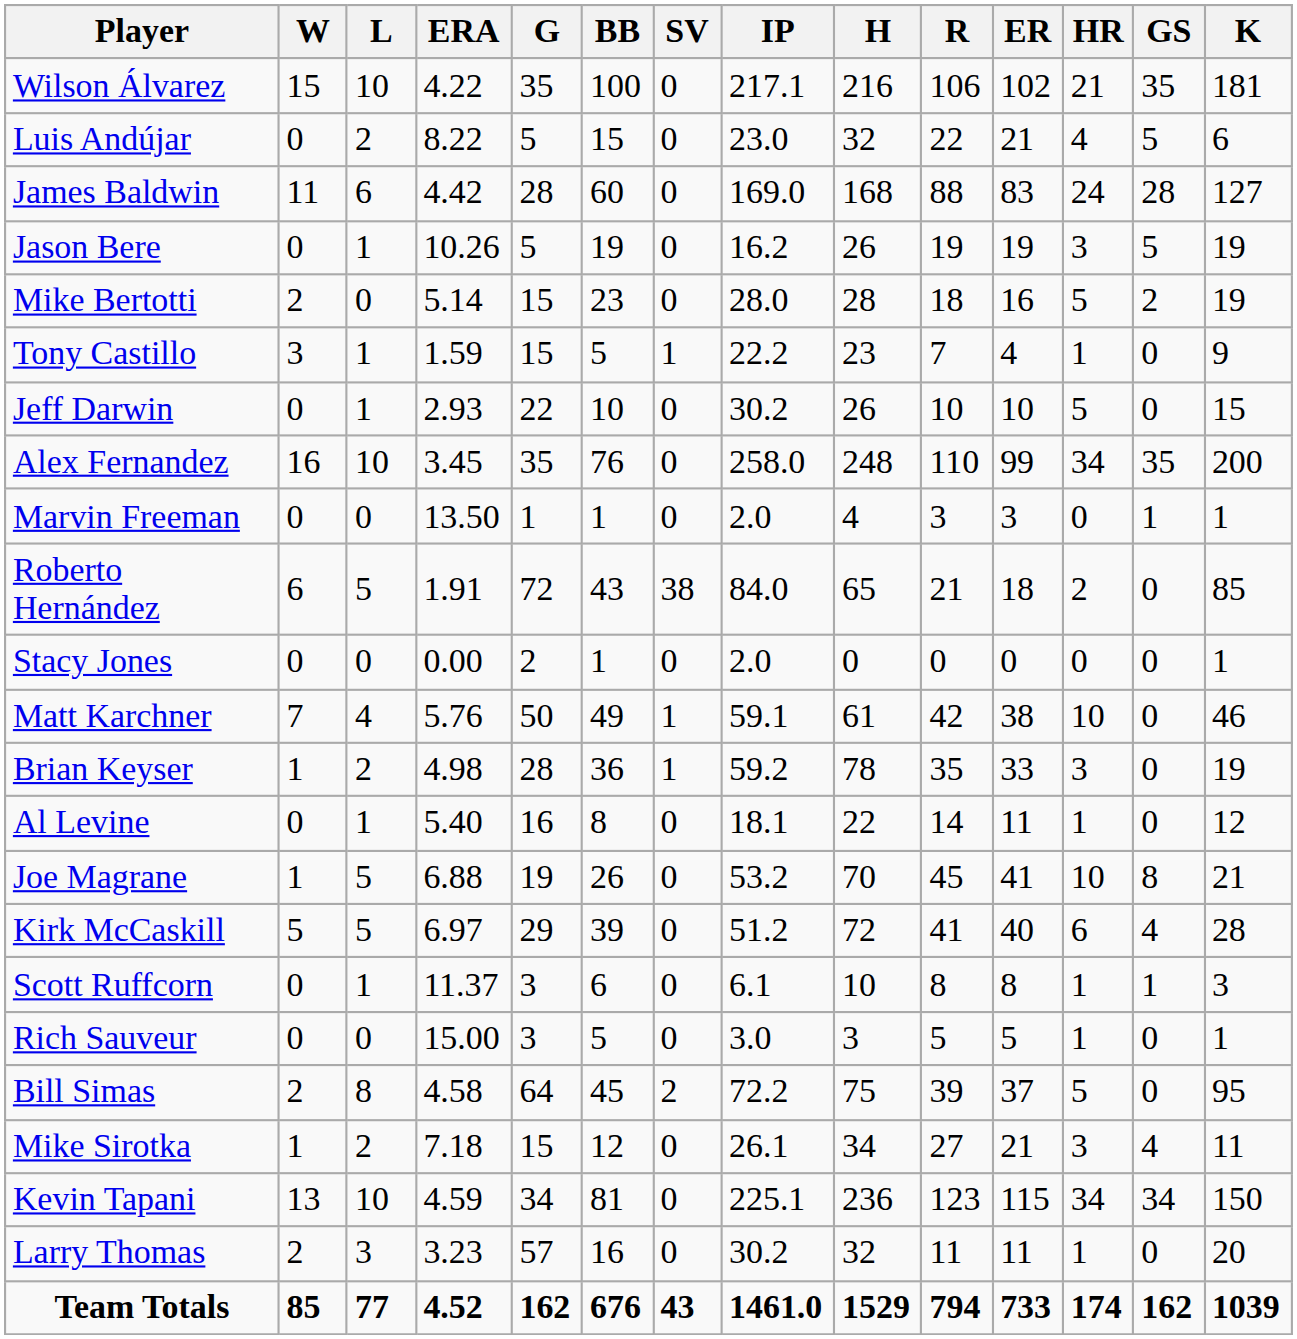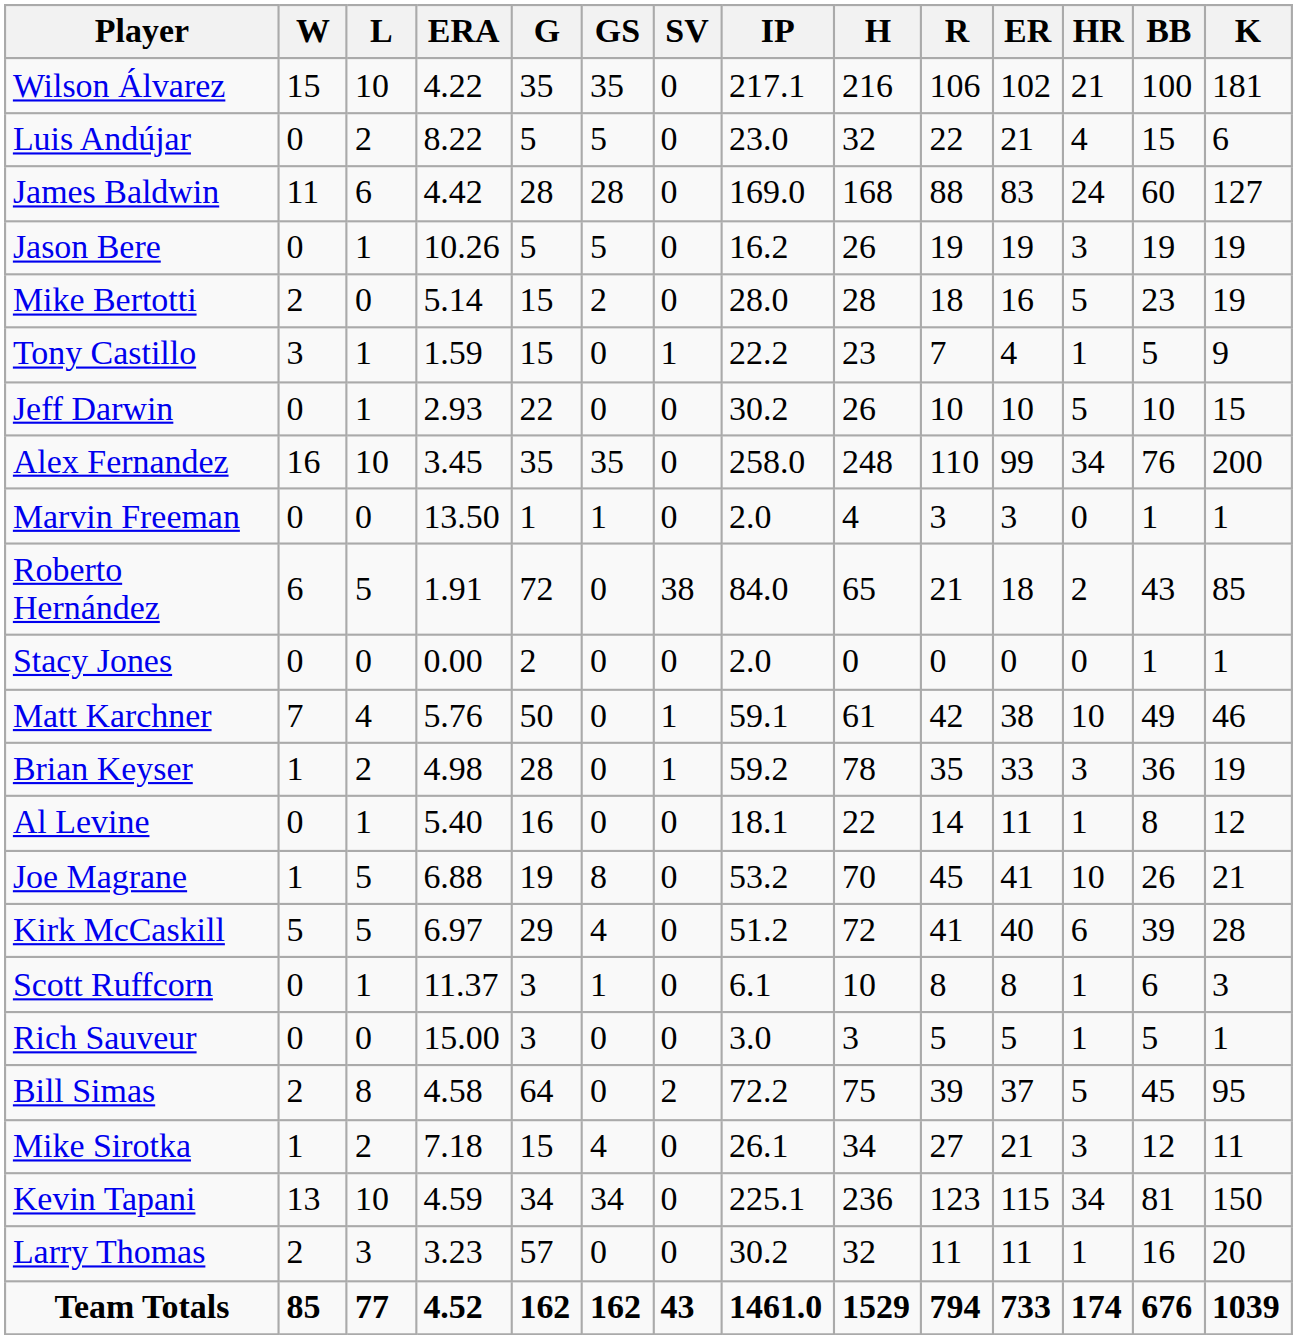columns swapped: GS <-> BB
